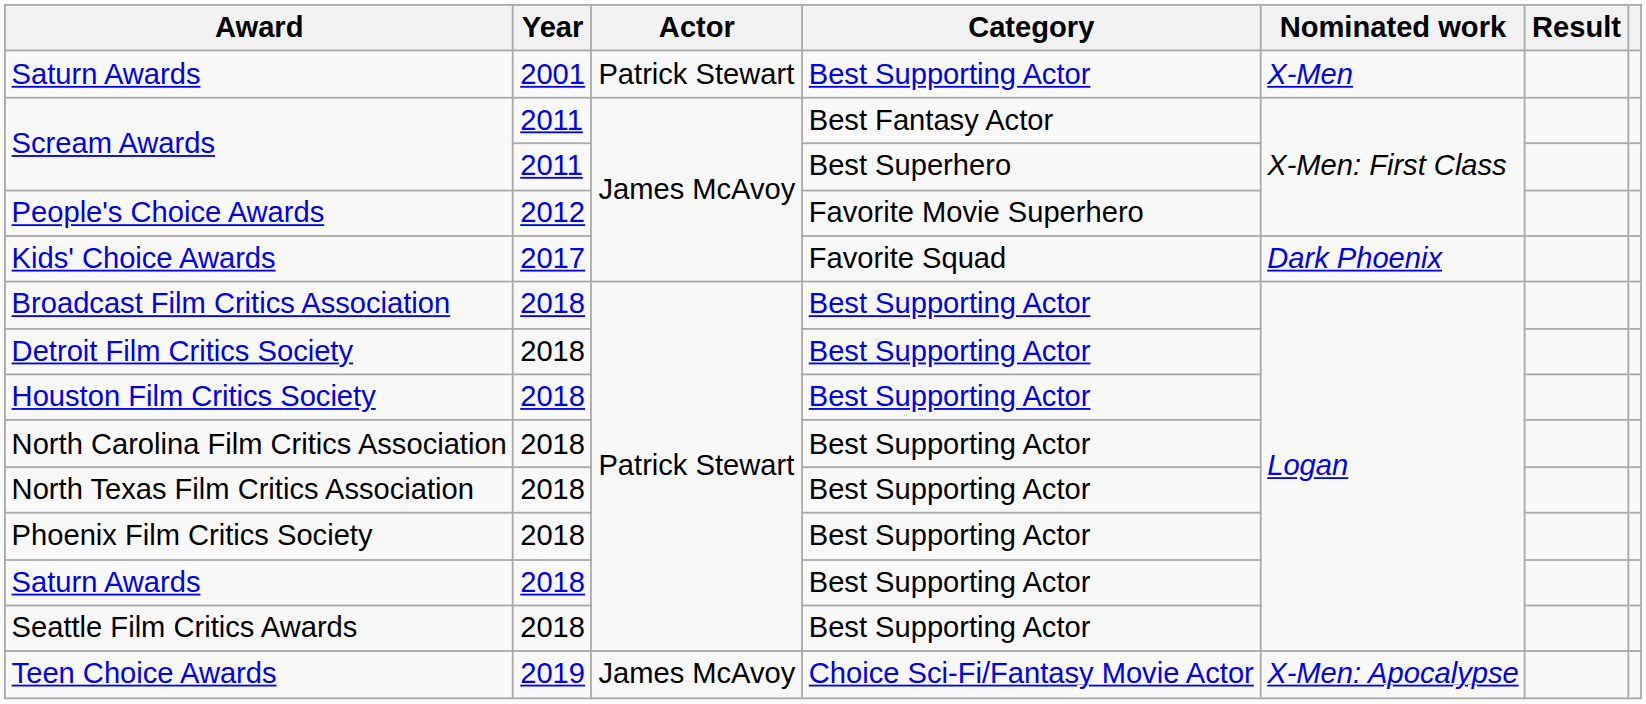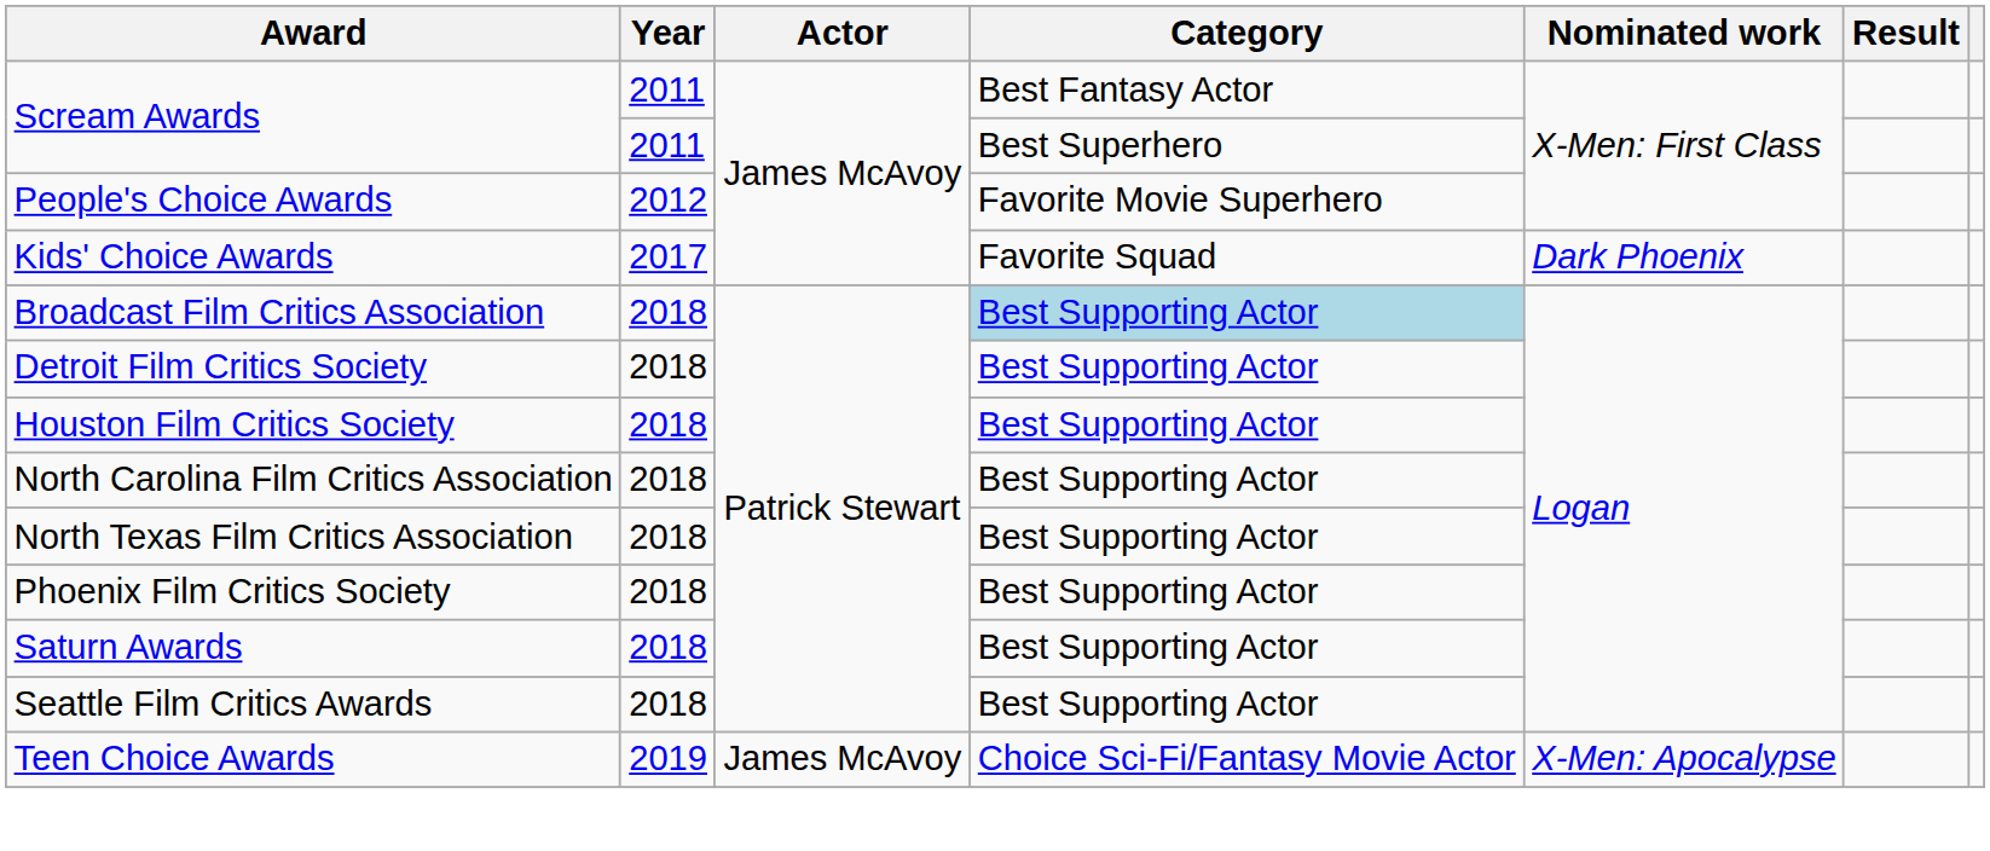- row: Saturn Awards | 2001 | Patrick Stewart | Best Supporting Actor | X-Men
Broadcast Film Critics Association | Category: no background -> lightblue background
